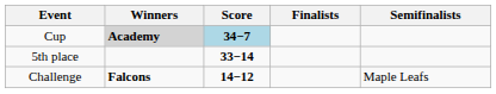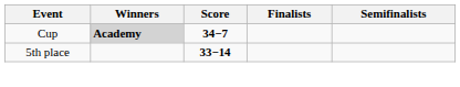Cup | Score: lightblue background -> no background
- row: Challenge | Falcons | 14−12 | Maple Leafs
